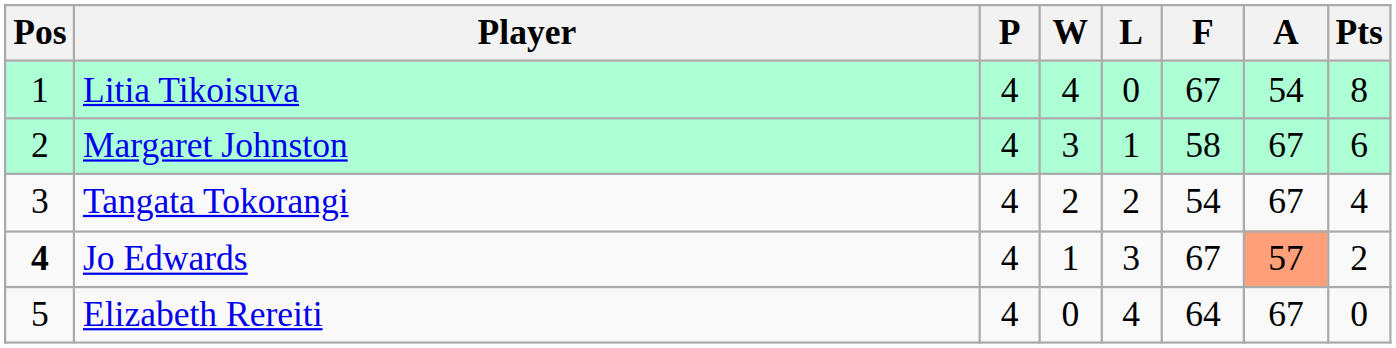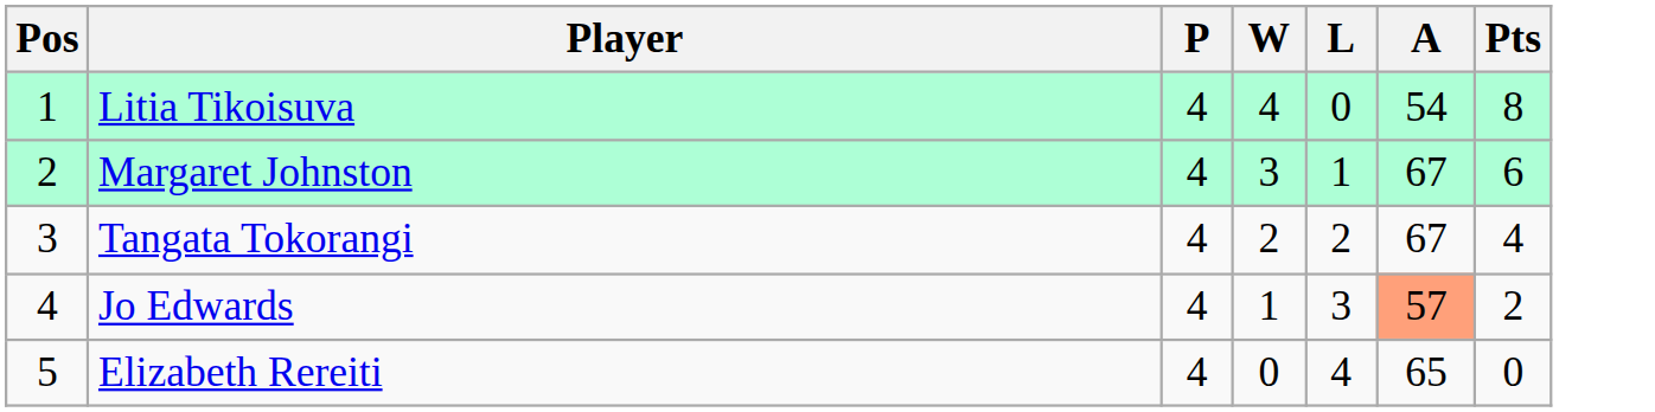- column: F | 67 | 58 | 54 | 67 | 64
Jo Edwards | Pos: bold -> normal
Elizabeth Rereiti | A: 67 -> 65
